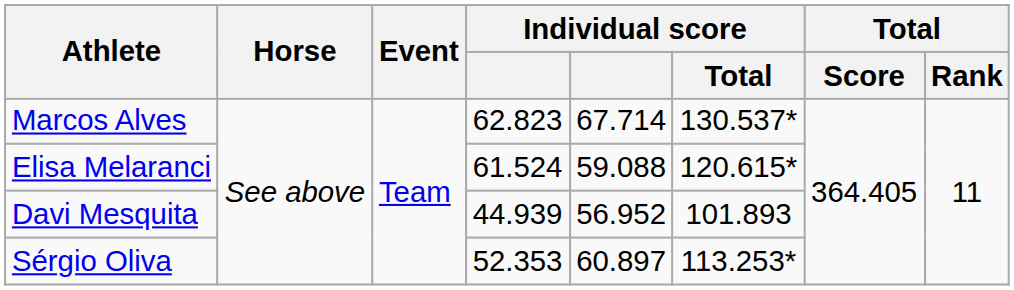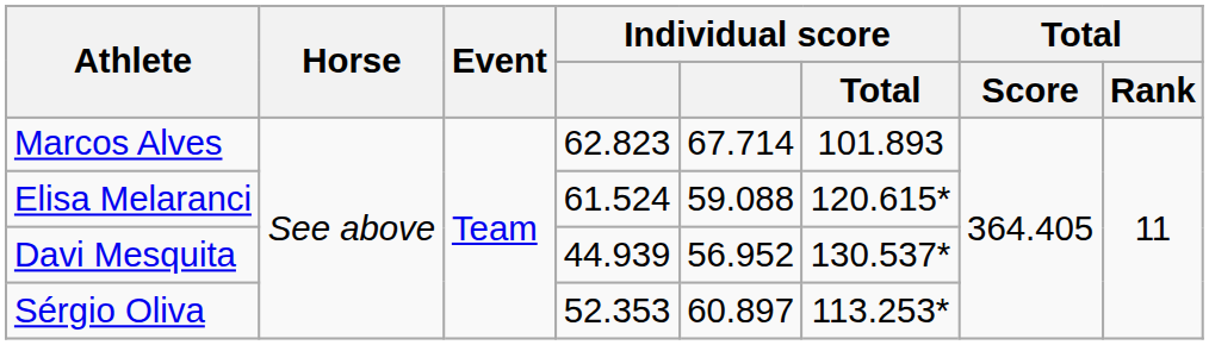Marcos Alves | Individual score / Total: 130.537* -> 101.893
Davi Mesquita | Individual score / Total: 101.893 -> 130.537*
